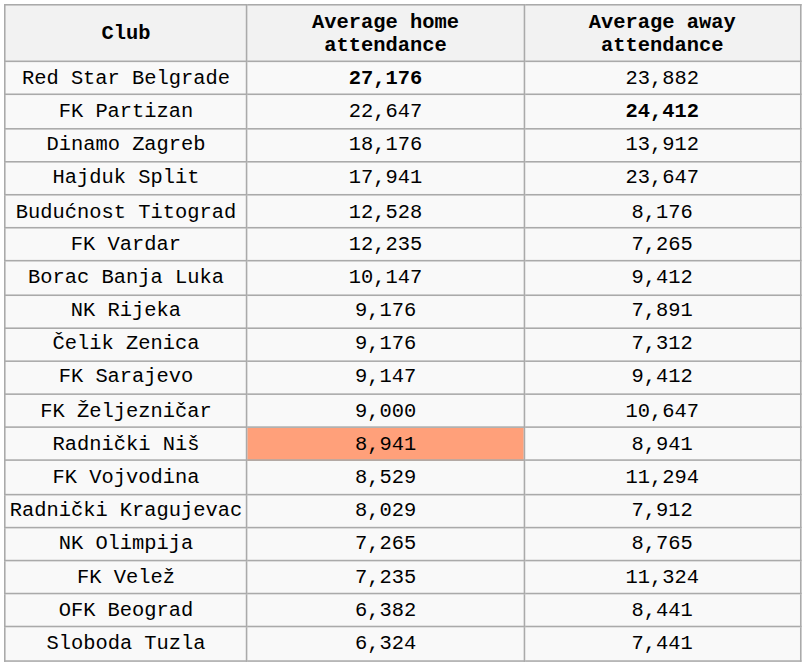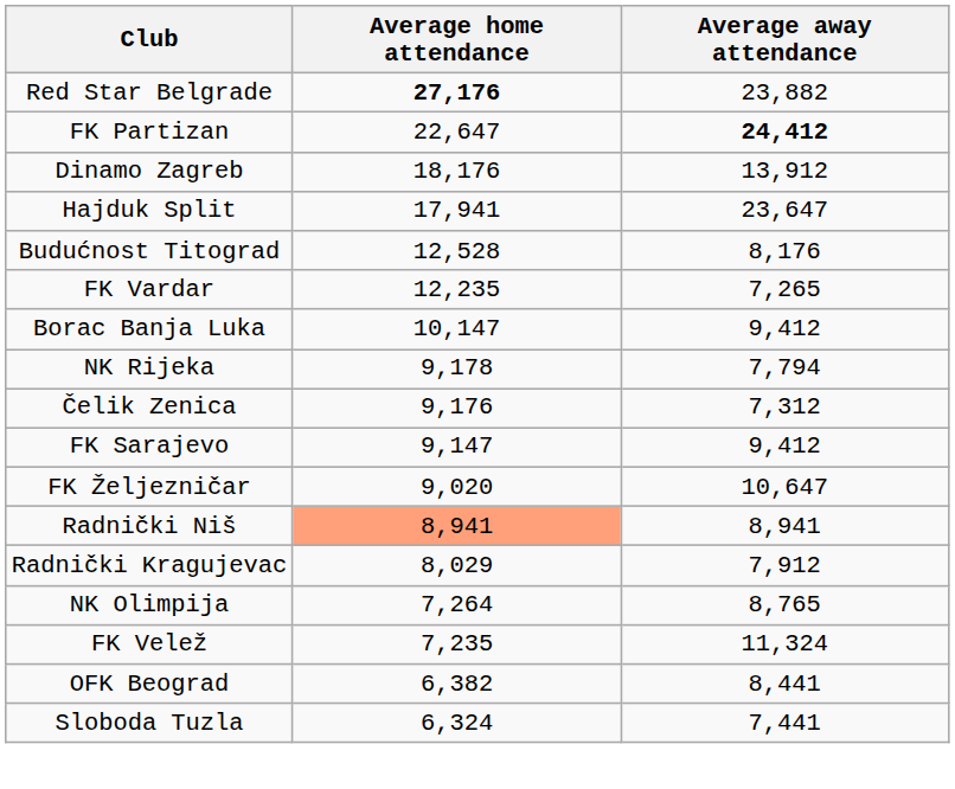NK Rijeka | Average home attendance: 9,176 -> 9,178
NK Rijeka | Average away attendance: 7,891 -> 7,794
FK Željezničar | Average home attendance: 9,000 -> 9,020
- row: FK Vojvodina | 8,529 | 11,294
NK Olimpija | Average home attendance: 7,265 -> 7,264
